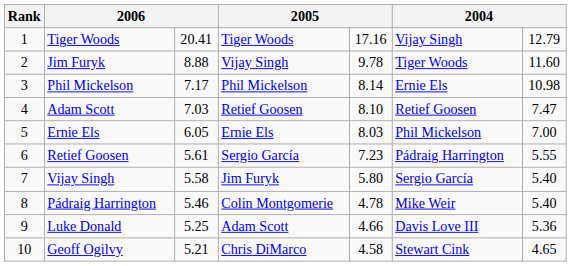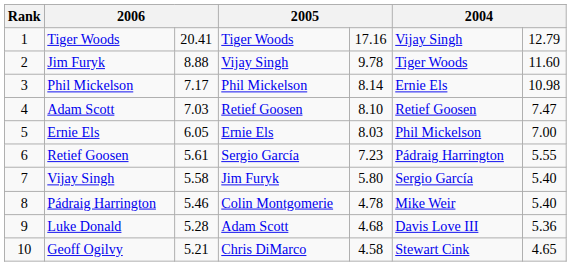Luke Donald | column 3: 5.25 -> 5.28
Luke Donald | column 5: 4.66 -> 4.68
